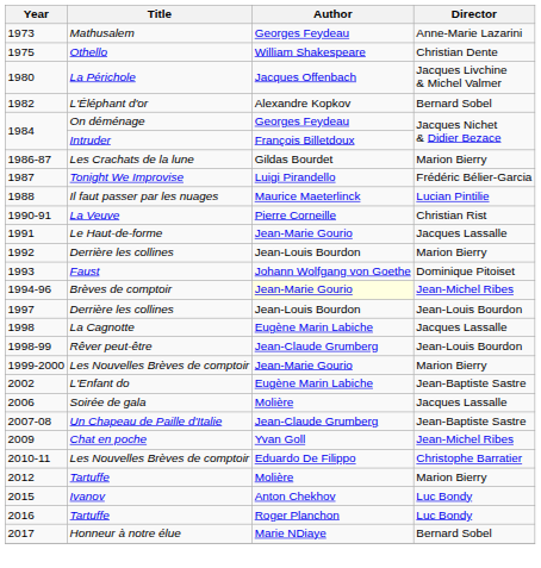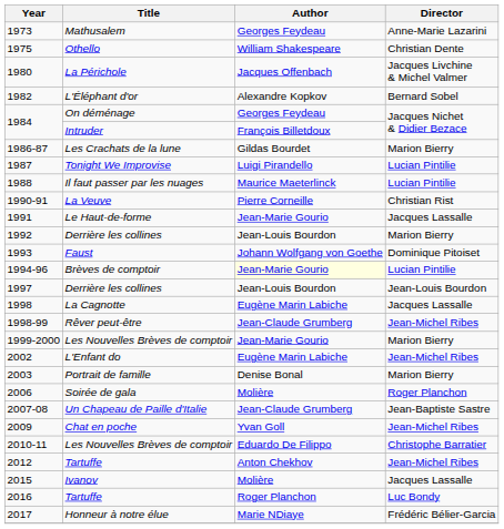1987 | Director: Frédéric Bélier-Garcia -> Lucian Pintilie
1994-96 | Director: Jean-Michel Ribes -> Lucian Pintilie
1998-99 | Director: Jean-Louis Bourdon -> Jean-Michel Ribes
2002 | Director: Jean-Baptiste Sastre -> Jean-Michel Ribes
+ row: 2003 | Portrait de famille | Denise Bonal | Marion Bierry
2006 | Director: Jacques Lassalle -> Roger Planchon
2012 | Author: Molière -> Anton Chekhov
2012 | Director: Marion Bierry -> Jean-Michel Ribes
2015 | Author: Anton Chekhov -> Molière
2015 | Director: Luc Bondy -> Jacques Lassalle
2017 | Director: Bernard Sobel -> Frédéric Bélier-Garcia
